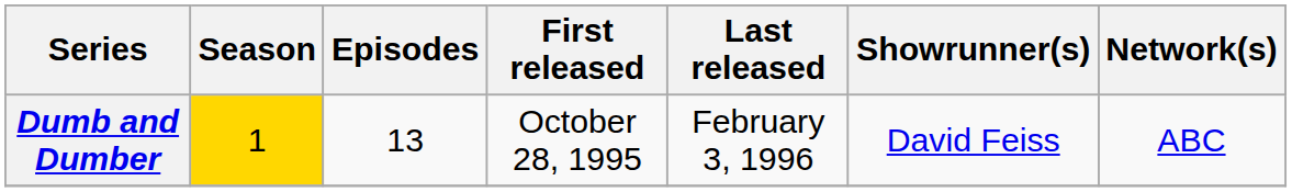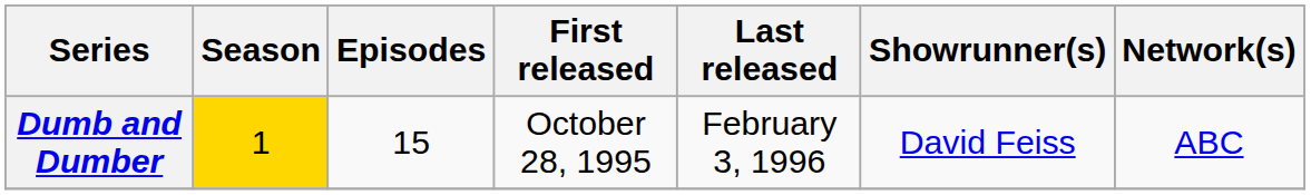Dumb and Dumber | Episodes: 13 -> 15
